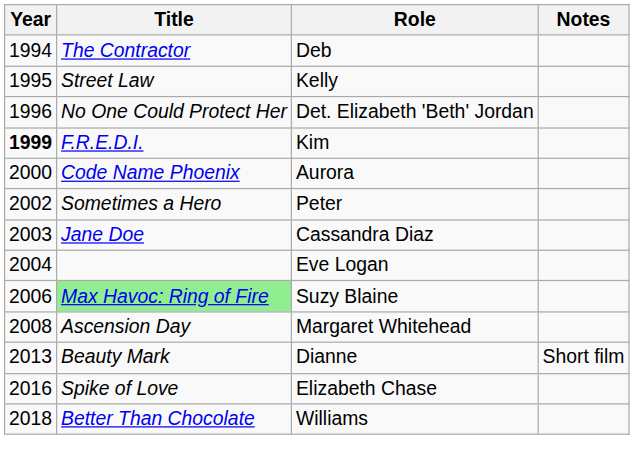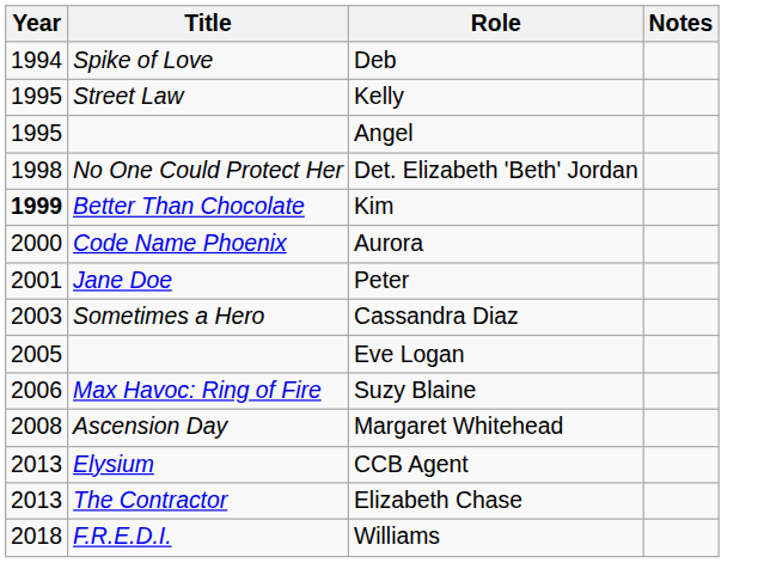Deb | Title: The Contractor -> Spike of Love
+ row: 1995 | Angel
Det. Elizabeth 'Beth' Jordan | Year: 1996 -> 1998
Kim | Title: F.R.E.D.I. -> Better Than Chocolate
Peter | Year: 2002 -> 2001
Peter | Title: Sometimes a Hero -> Jane Doe
Cassandra Diaz | Title: Jane Doe -> Sometimes a Hero
Eve Logan | Year: 2004 -> 2005
Suzy Blaine | Title: lightgreen background -> no background
- row: 2013 | Beauty Mark | Dianne | Short film
+ row: 2013 | Elysium | CCB Agent
Elizabeth Chase | Year: 2016 -> 2013
Elizabeth Chase | Title: Spike of Love -> The Contractor
Williams | Title: Better Than Chocolate -> F.R.E.D.I.
